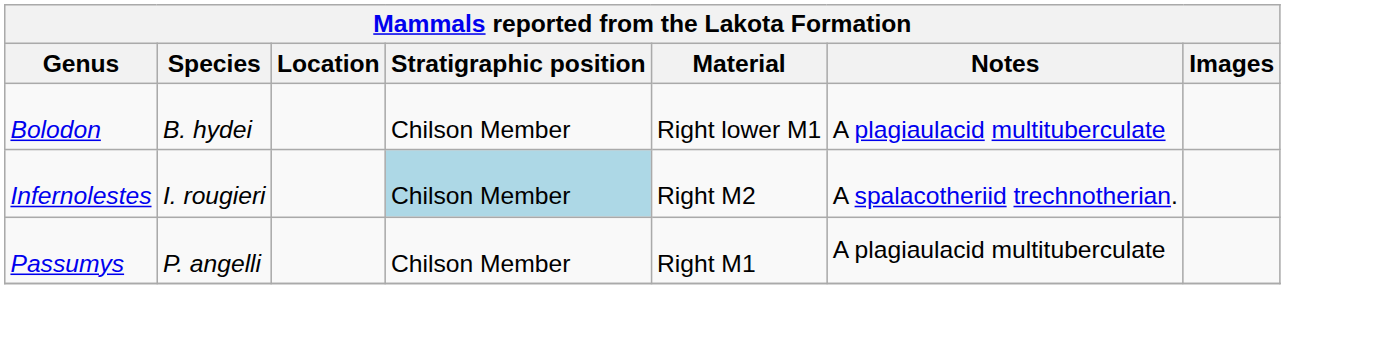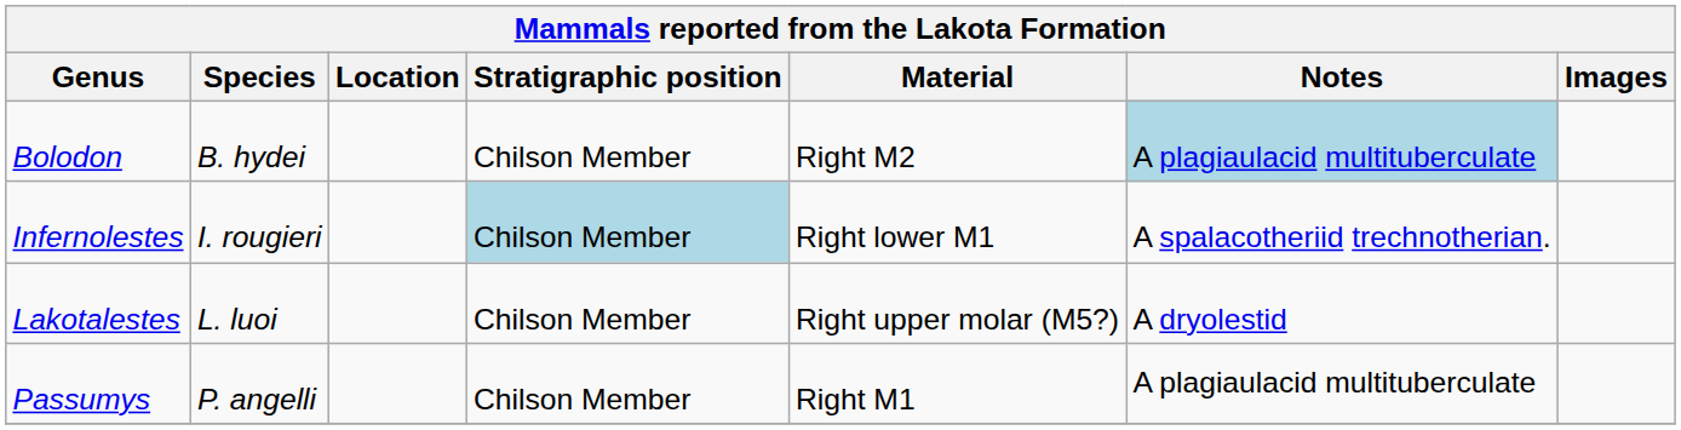Bolodon | Material: Right lower M1 -> Right M2
Bolodon | Notes: no background -> lightblue background
Infernolestes | Material: Right M2 -> Right lower M1
+ row: Lakotalestes | L. luoi | Chilson Member | Right upper molar (M5?) | A dryolestid
